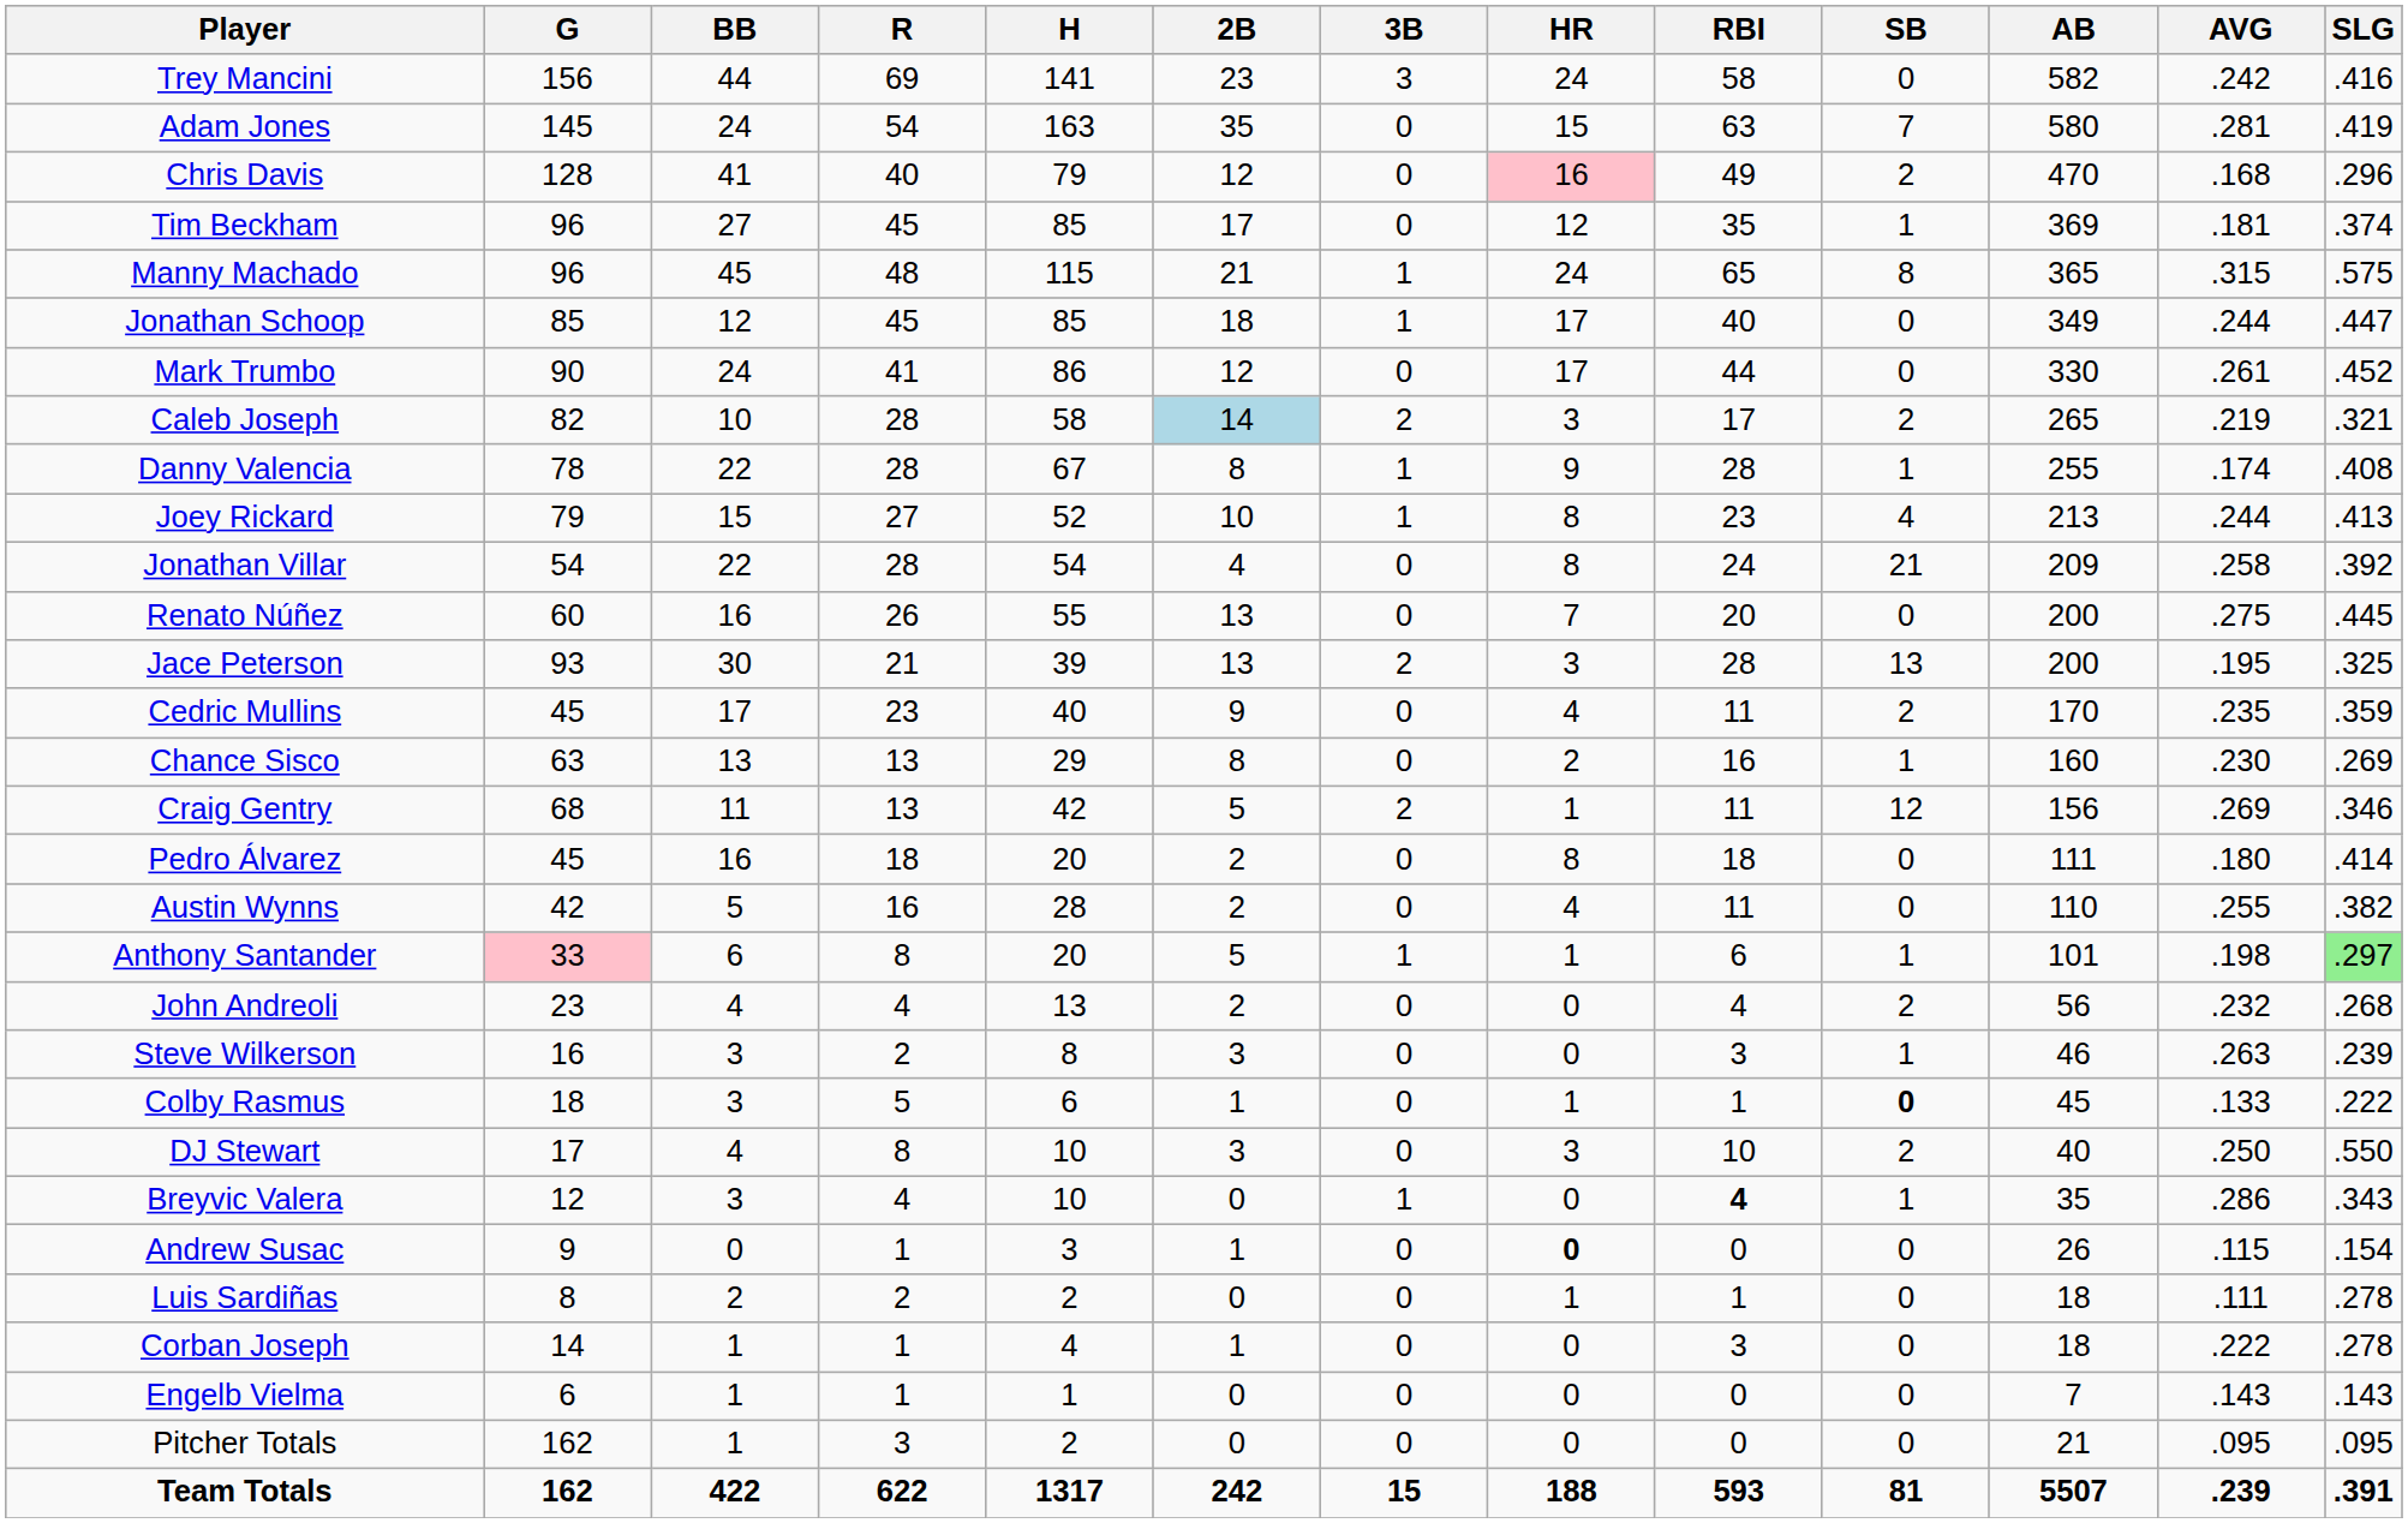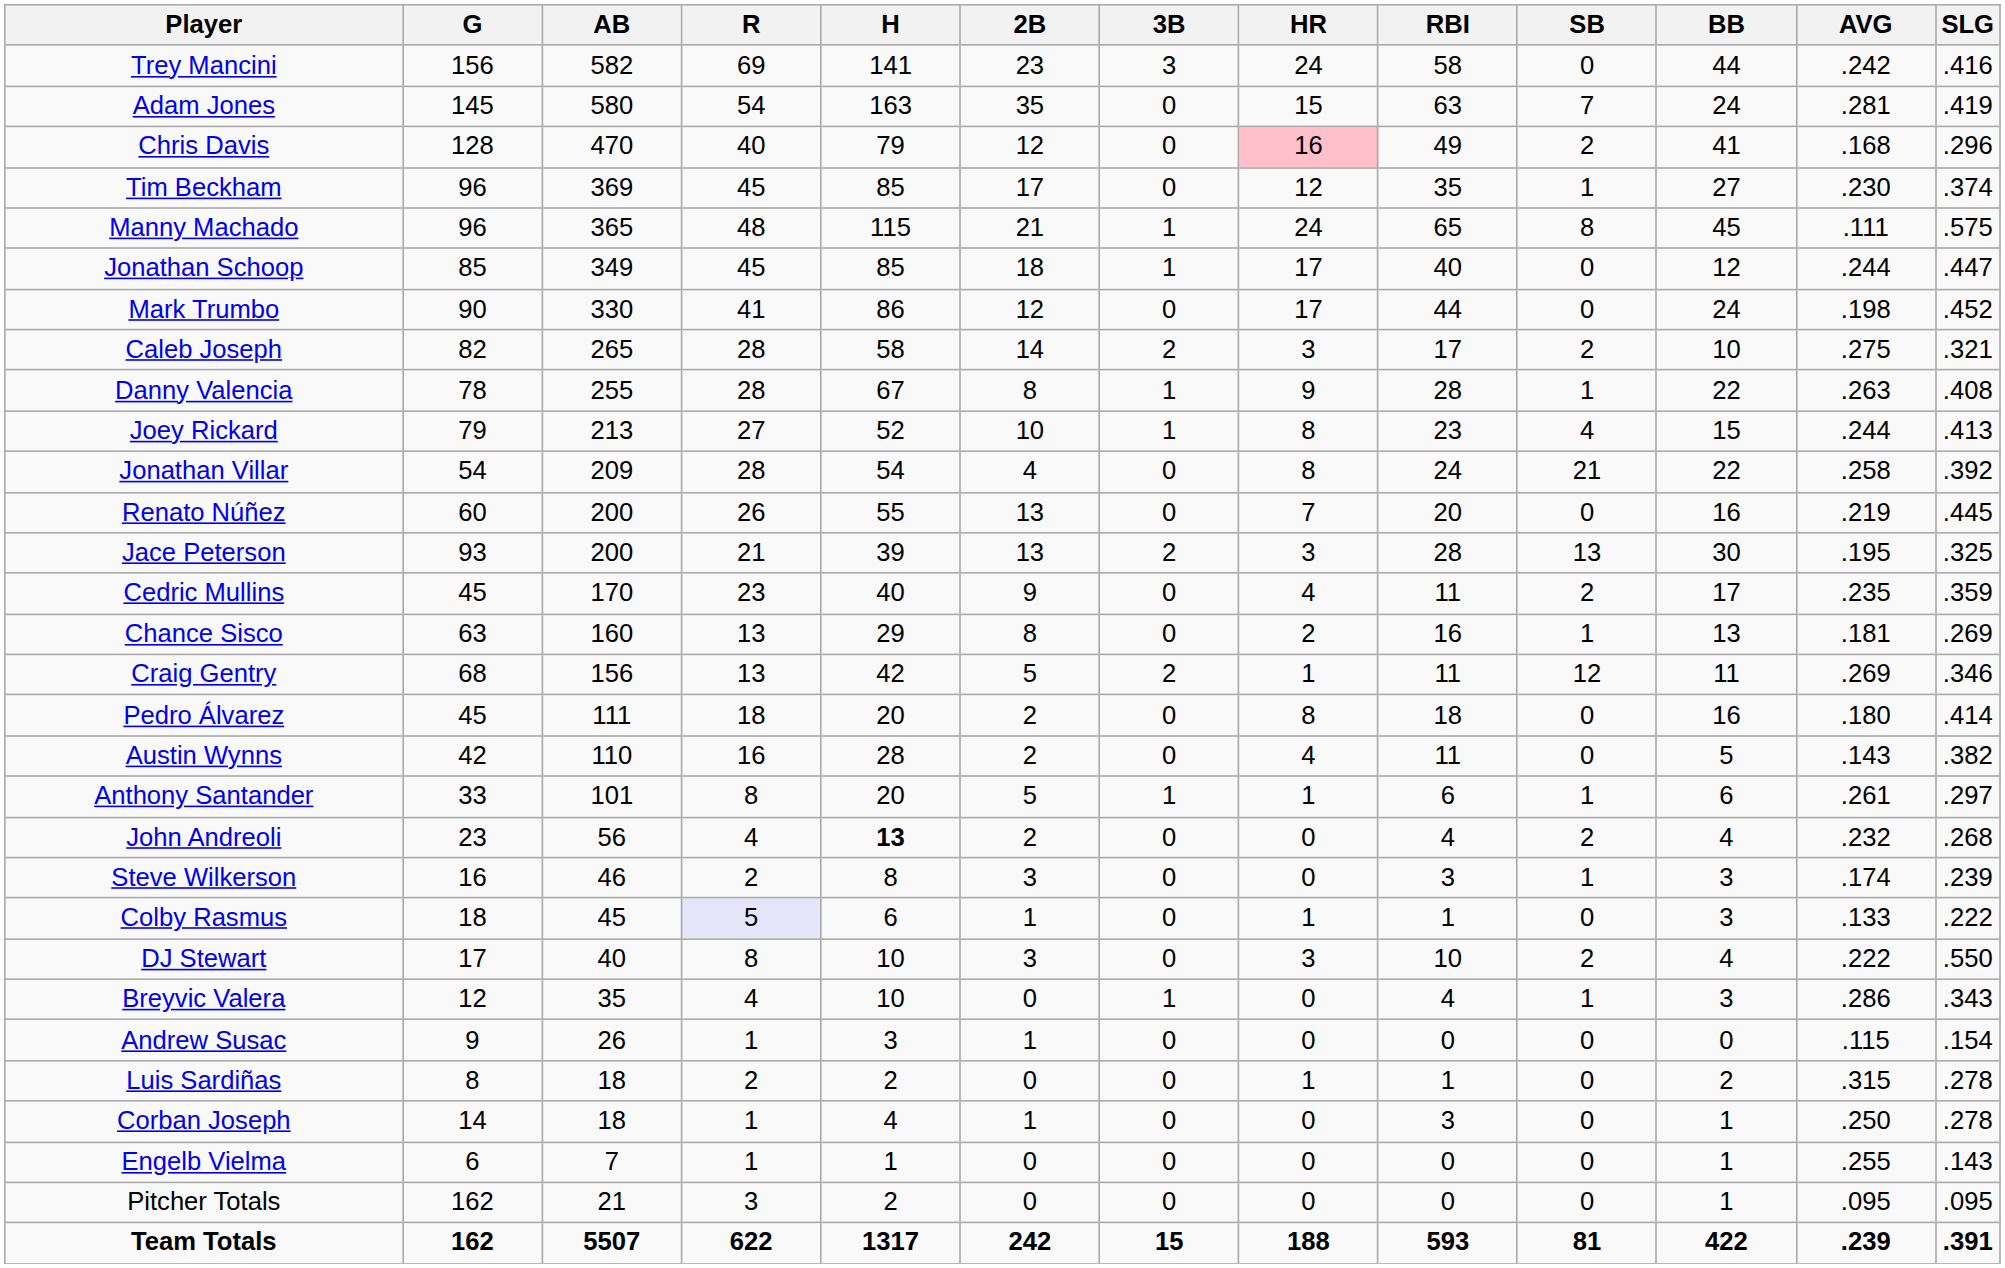columns swapped: AB <-> BB
Tim Beckham | AVG: .181 -> .230
Manny Machado | AVG: .315 -> .111
Mark Trumbo | AVG: .261 -> .198
Caleb Joseph | 2B: lightblue background -> no background
Caleb Joseph | AVG: .219 -> .275
Danny Valencia | AVG: .174 -> .263
Renato Núñez | AVG: .275 -> .219
Chance Sisco | AVG: .230 -> .181
Austin Wynns | AVG: .255 -> .143
Anthony Santander | G: pink background -> no background
Anthony Santander | AVG: .198 -> .261
Anthony Santander | SLG: lightgreen background -> no background
John Andreoli | H: normal -> bold
Steve Wilkerson | AVG: .263 -> .174
Colby Rasmus | R: no background -> lavender background
Colby Rasmus | SB: bold -> normal
DJ Stewart | AVG: .250 -> .222
Breyvic Valera | RBI: bold -> normal
Andrew Susac | HR: bold -> normal
Luis Sardiñas | AVG: .111 -> .315
Corban Joseph | AVG: .222 -> .250
Engelb Vielma | AVG: .143 -> .255
